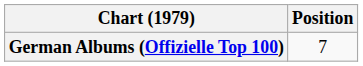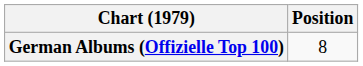German Albums (Offizielle Top 100) | Position: 7 -> 8
